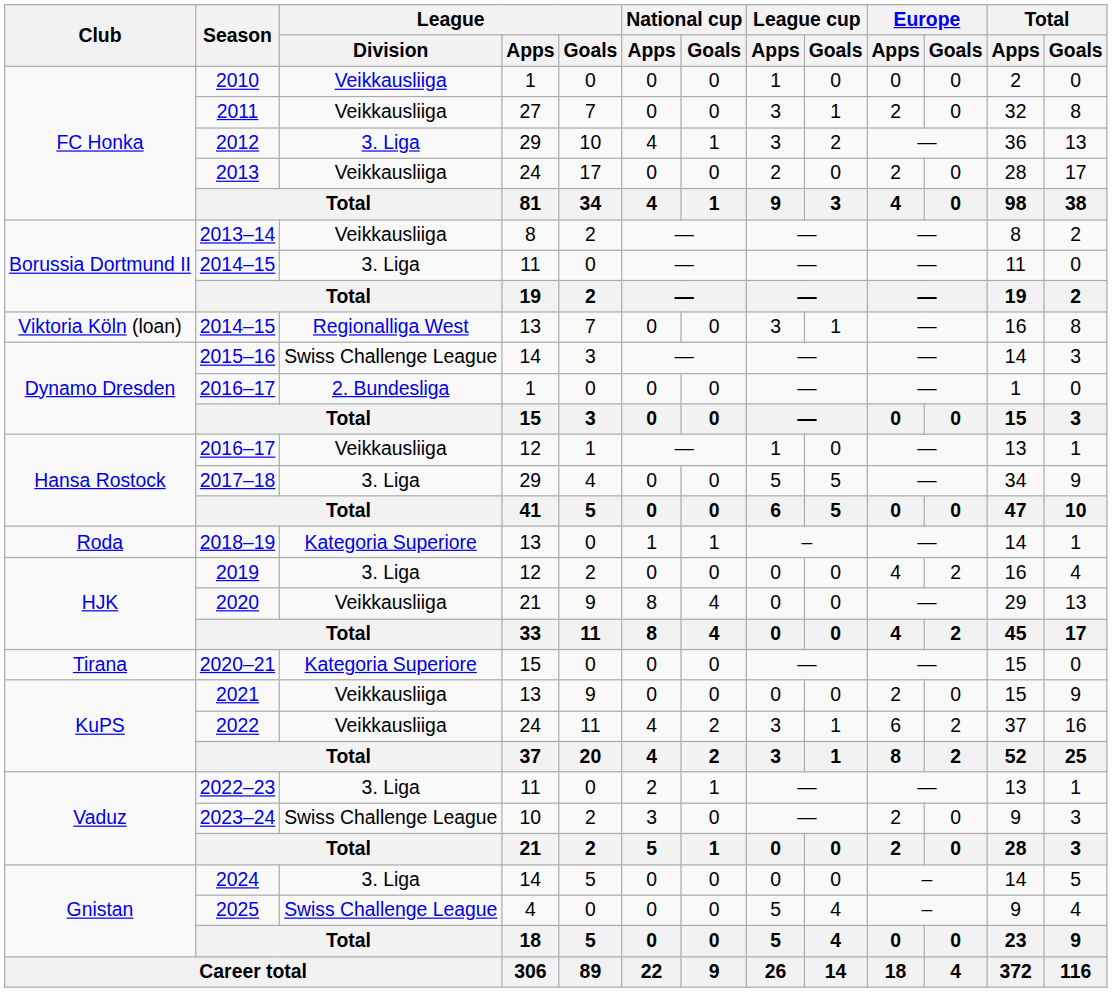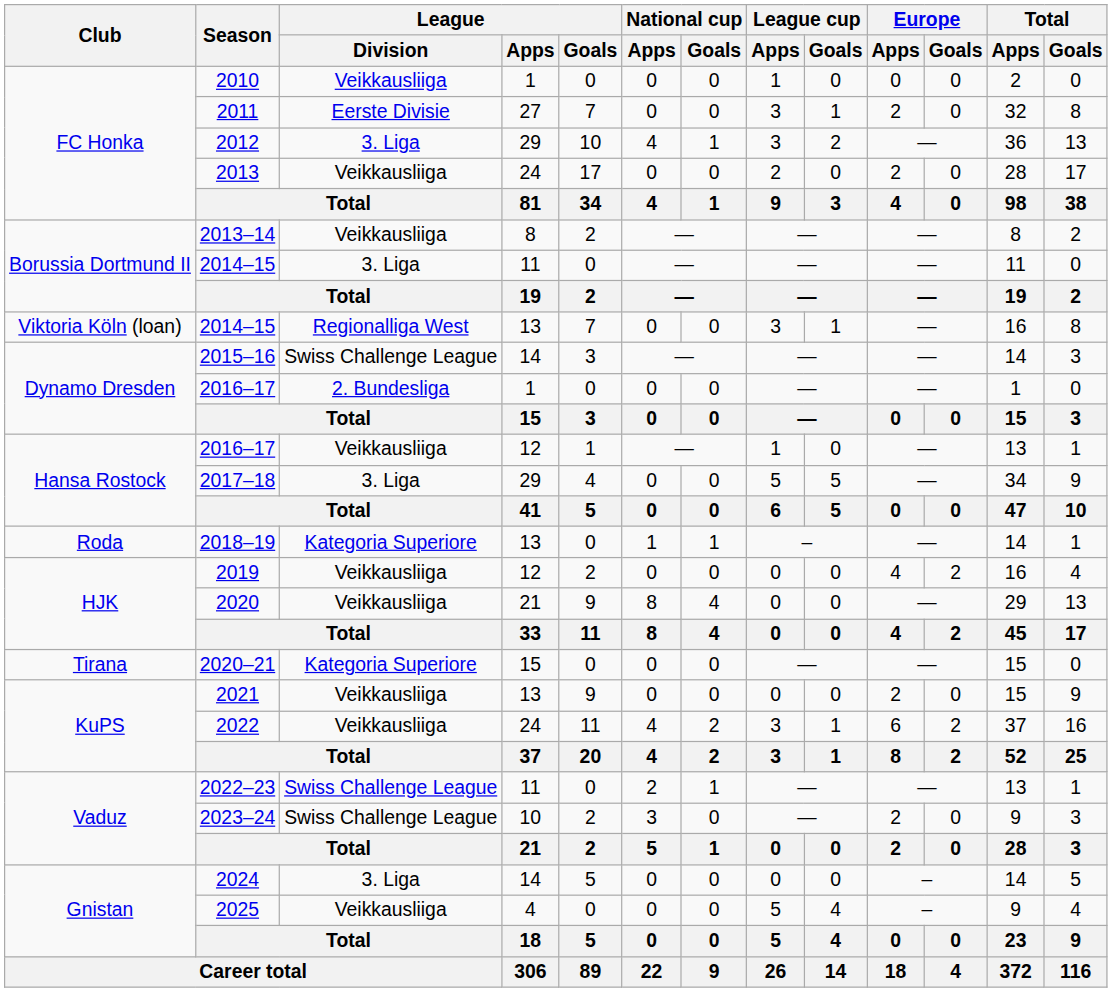2011 | League / Division: Veikkausliiga -> Eerste Divisie
2019 | League / Division: 3. Liga -> Veikkausliiga
2022–23 | League / Division: 3. Liga -> Swiss Challenge League
2025 | League / Division: Swiss Challenge League -> Veikkausliiga
